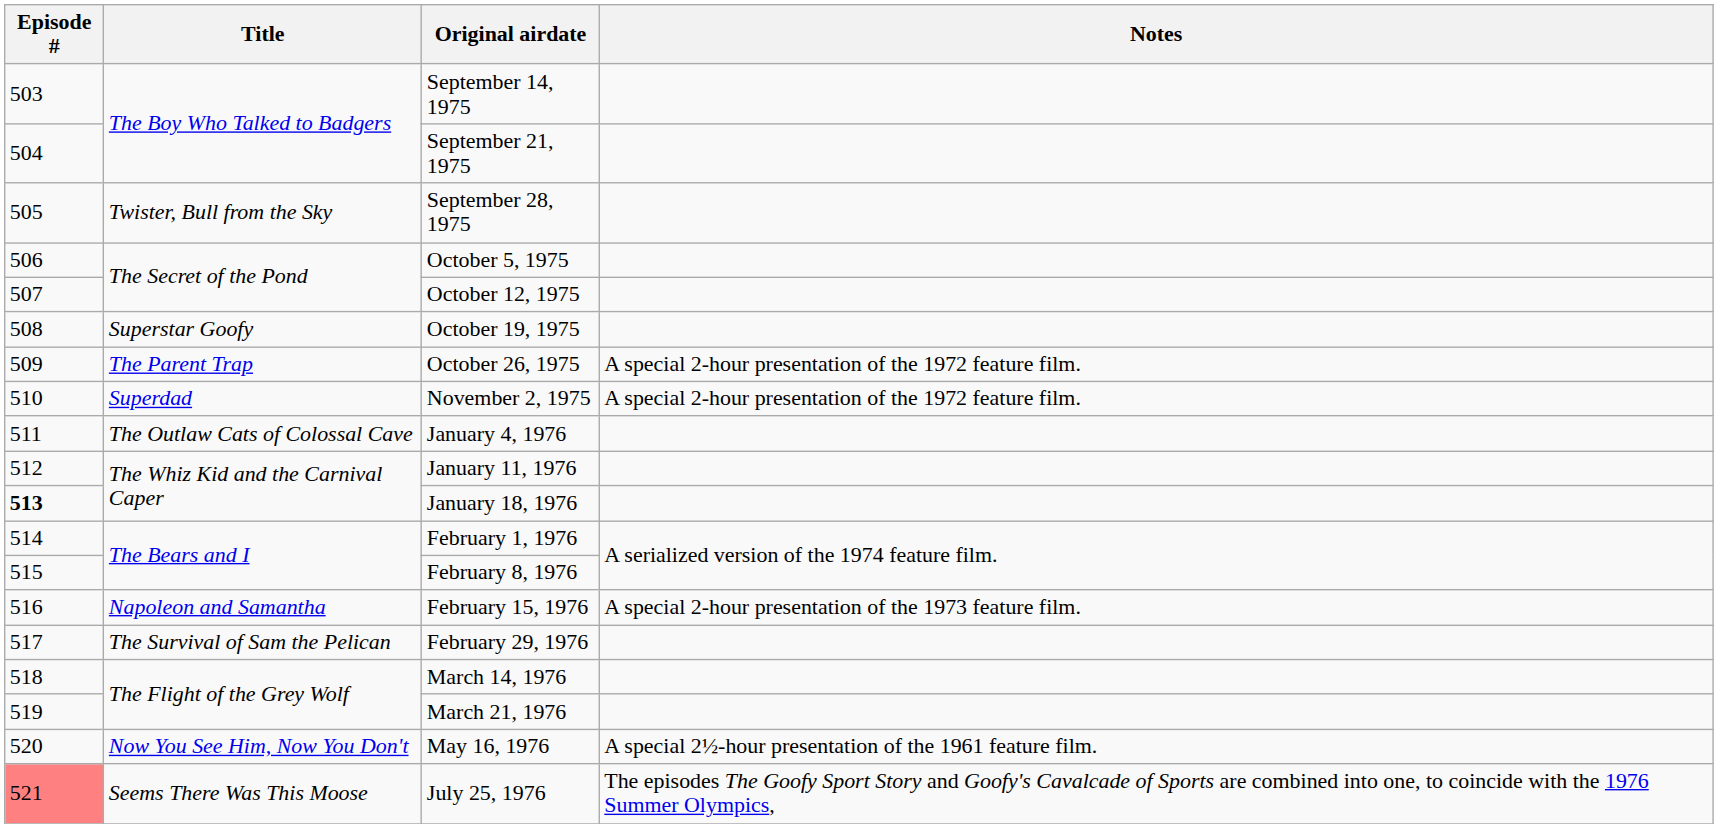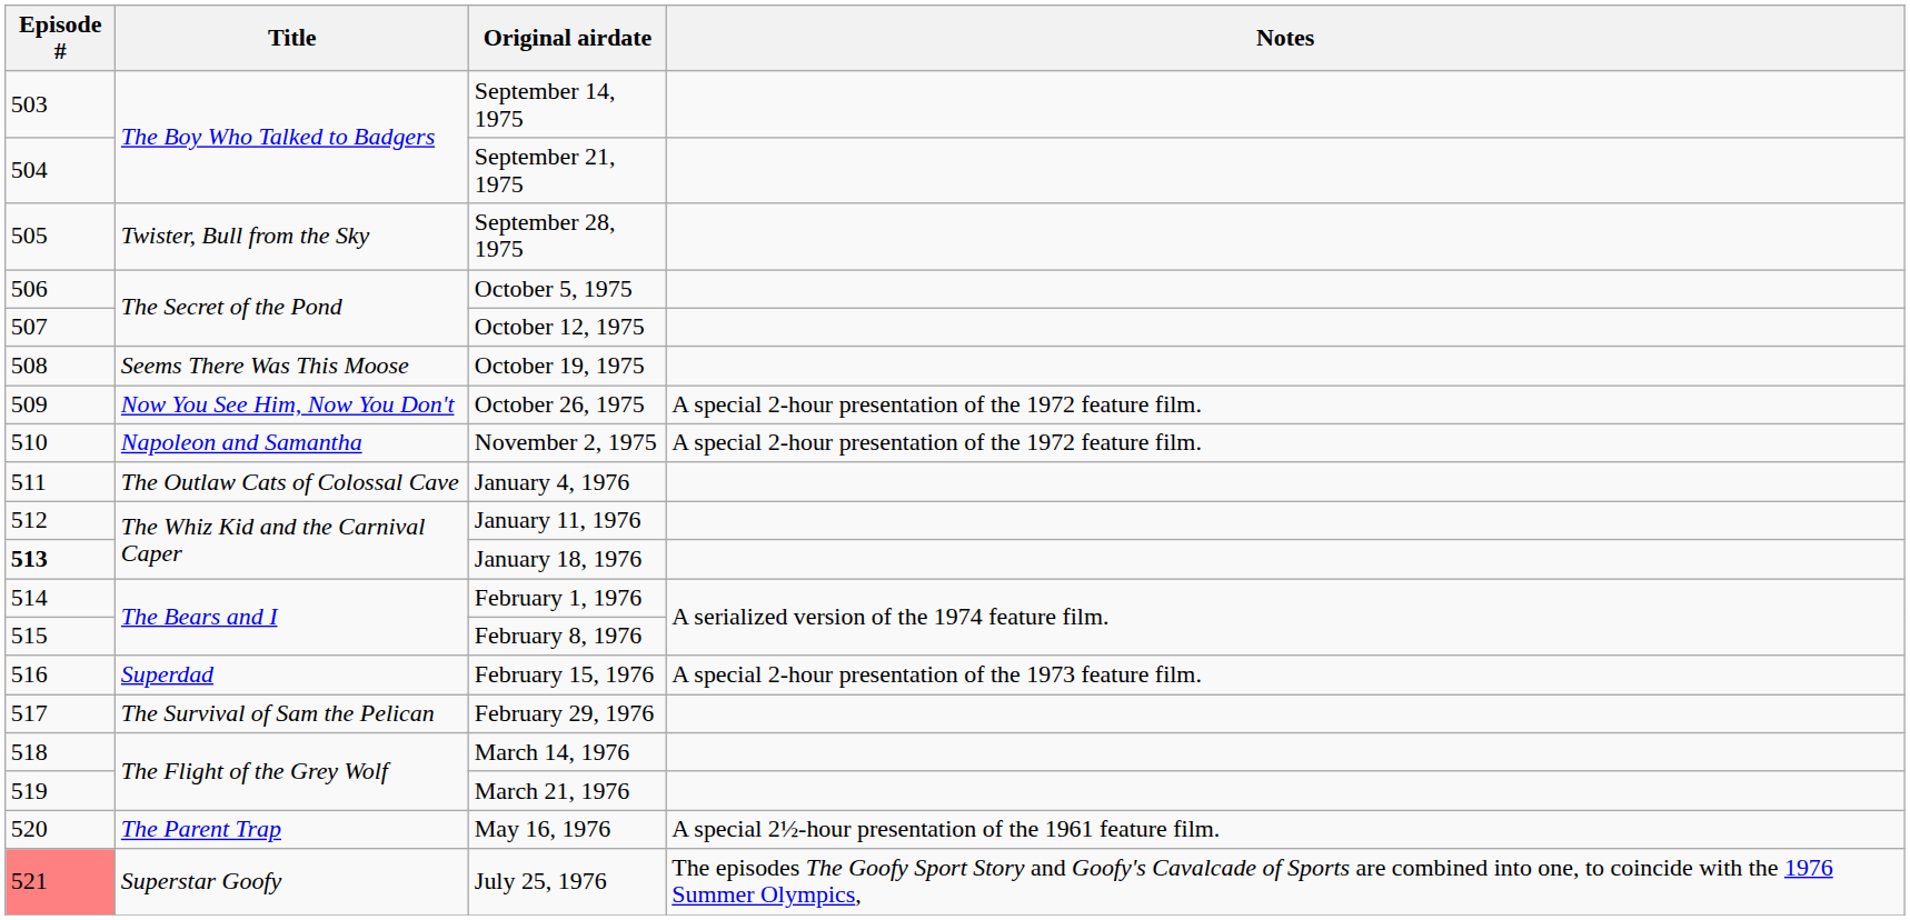October 19, 1975 | Title: Superstar Goofy -> Seems There Was This Moose
October 26, 1975 | Title: The Parent Trap -> Now You See Him, Now You Don't
November 2, 1975 | Title: Superdad -> Napoleon and Samantha
February 15, 1976 | Title: Napoleon and Samantha -> Superdad
May 16, 1976 | Title: Now You See Him, Now You Don't -> The Parent Trap
July 25, 1976 | Title: Seems There Was This Moose -> Superstar Goofy
